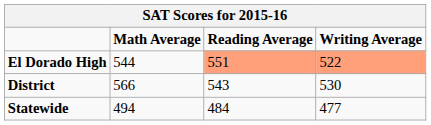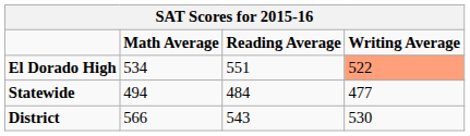El Dorado High | Math Average: 544 -> 534
El Dorado High | Reading Average: lightsalmon background -> no background
rows swapped: District <-> Statewide
